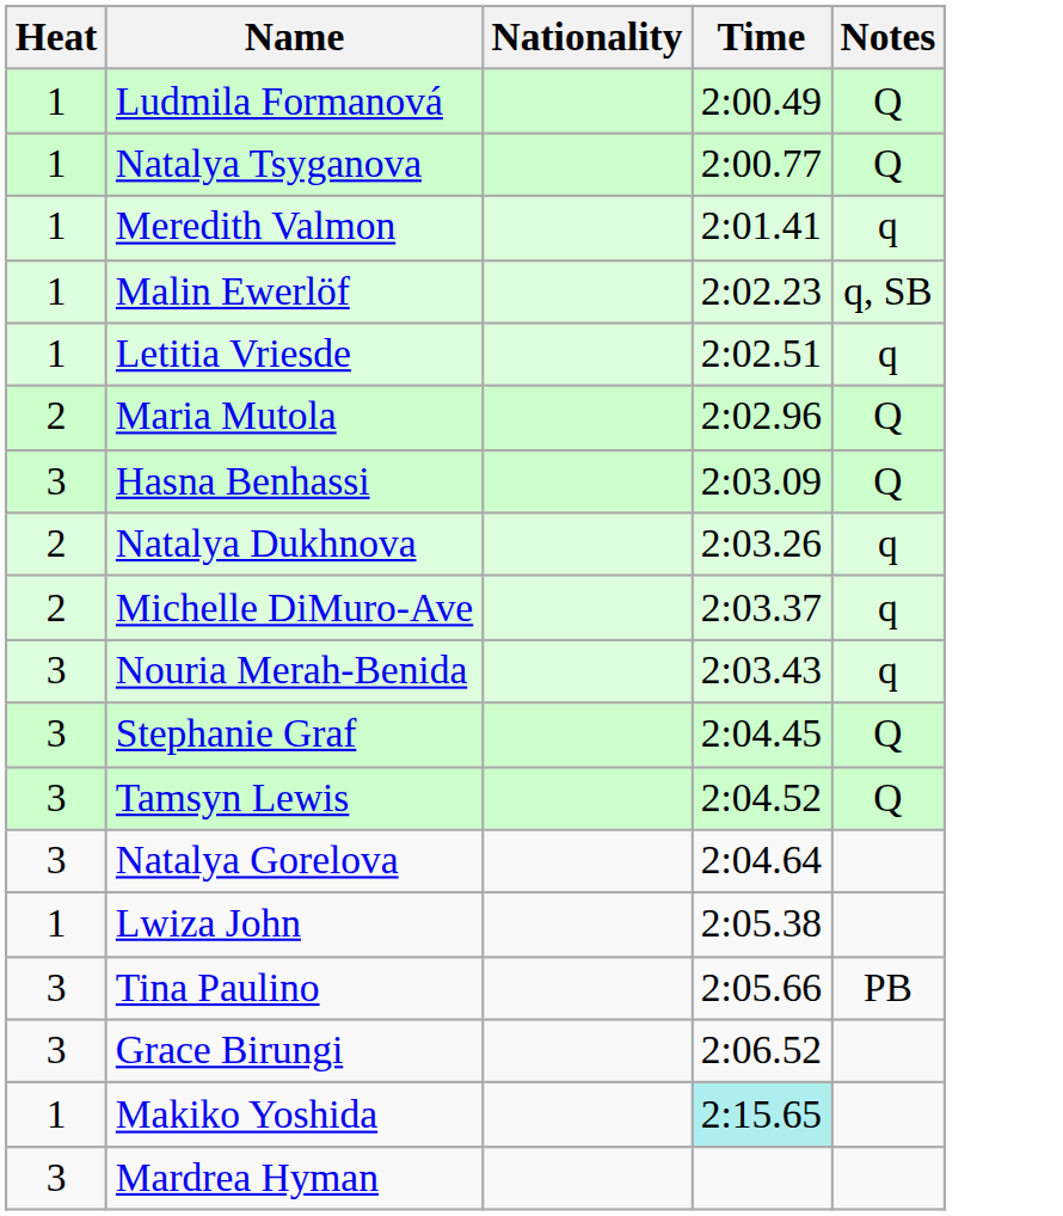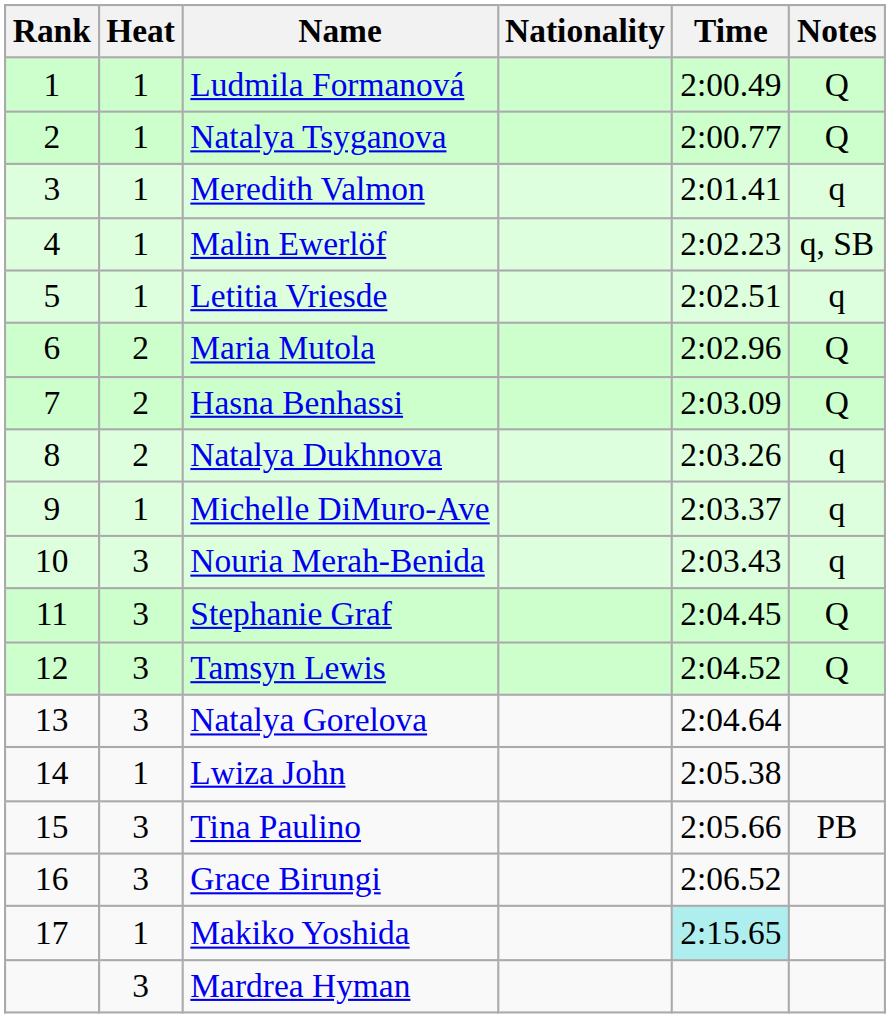+ column: Rank | 1 | 2 | 3 | 4 | 5 | 6 | 7 | 8 | 9 | 10 | 11 | 12 | 13 | 14 | 15 | 16 | 17
Hasna Benhassi | Heat: 3 -> 2
Michelle DiMuro-Ave | Heat: 2 -> 1
